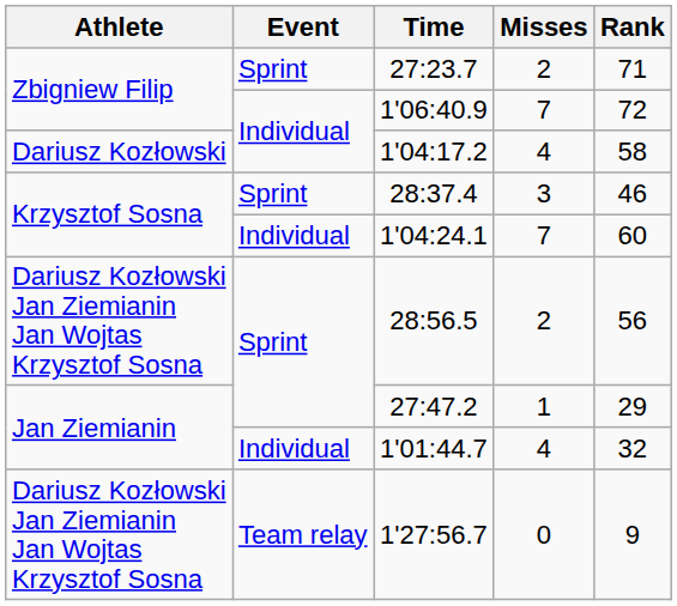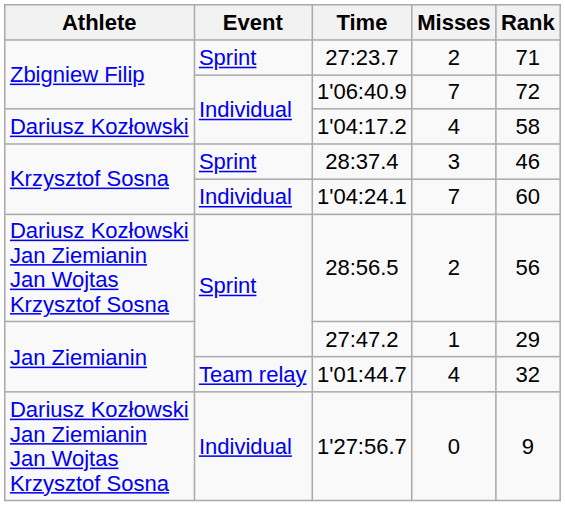1'01:44.7 | Event: Individual -> Team relay
1'27:56.7 | Event: Team relay -> Individual
